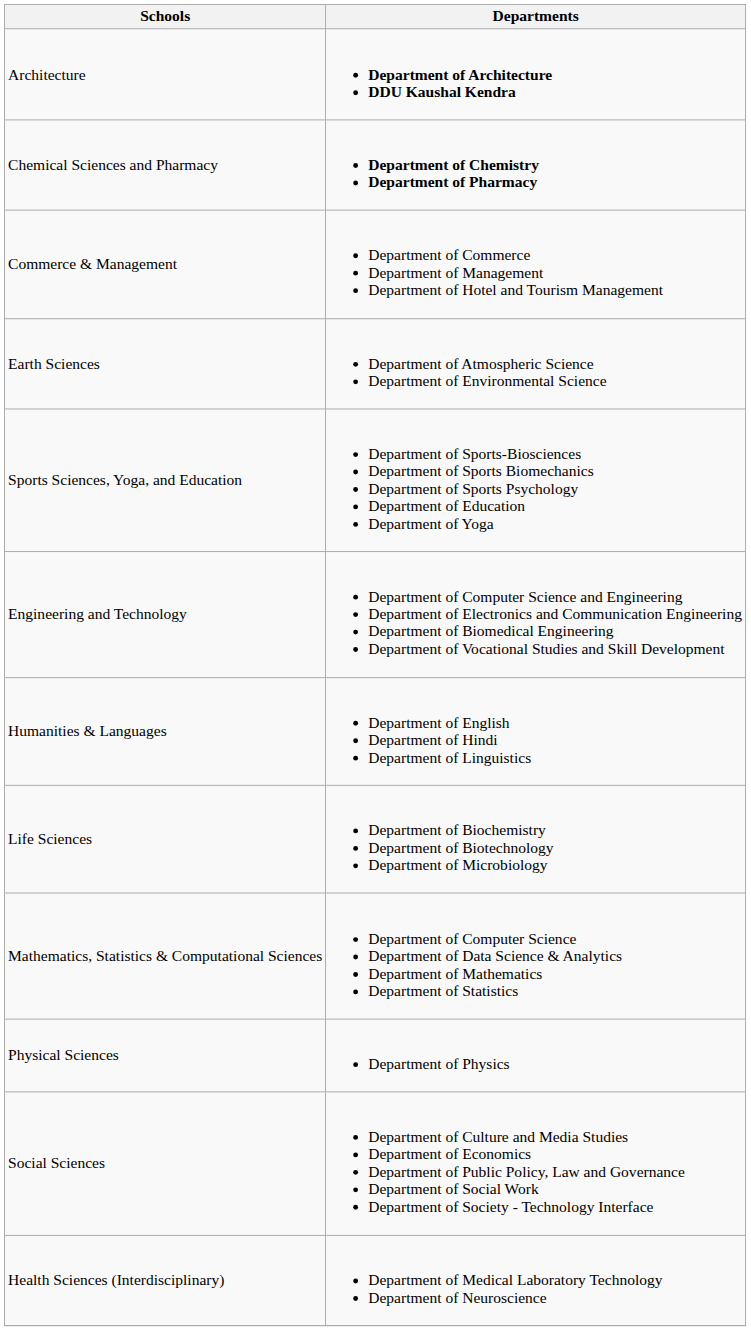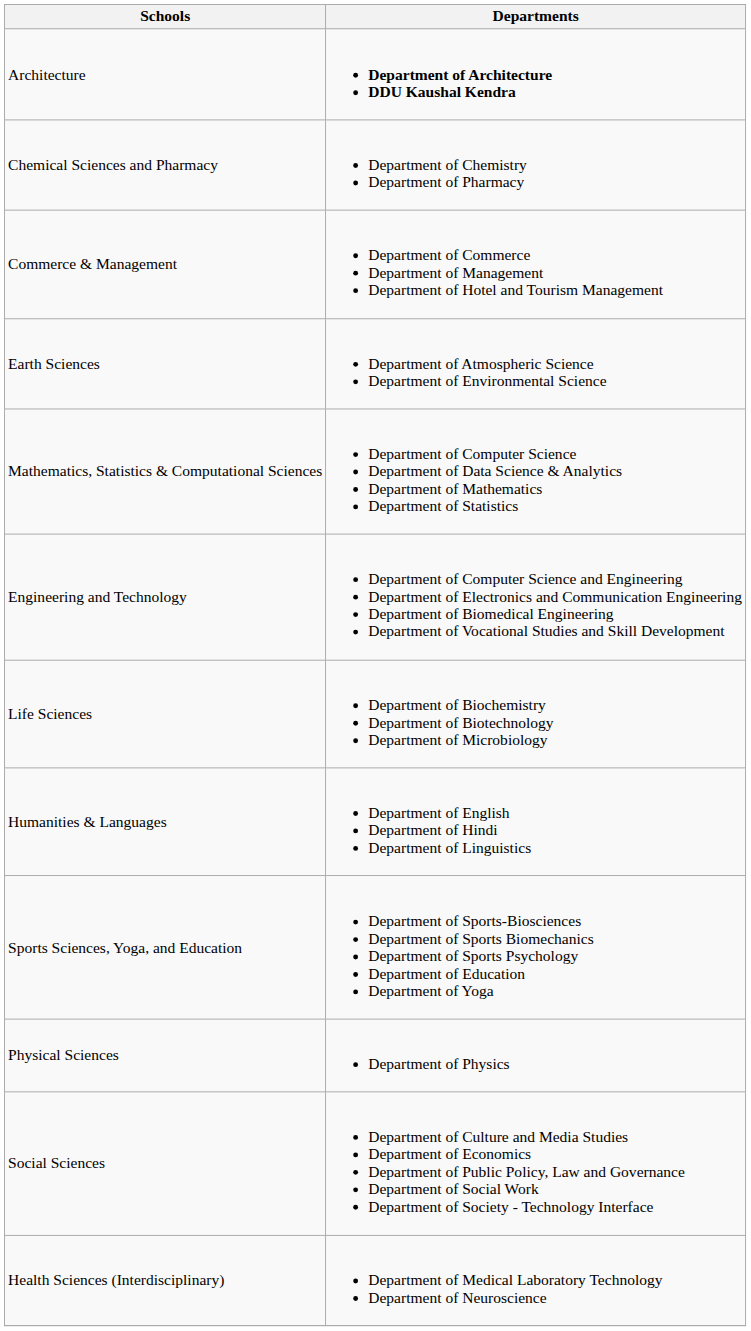Chemical Sciences and Pharmacy | Departments: bold -> normal
rows swapped: Sports Sciences, Yoga, and Education <-> Mathematics, Statistics & Computational Sciences
rows swapped: Humanities & Languages <-> Life Sciences
